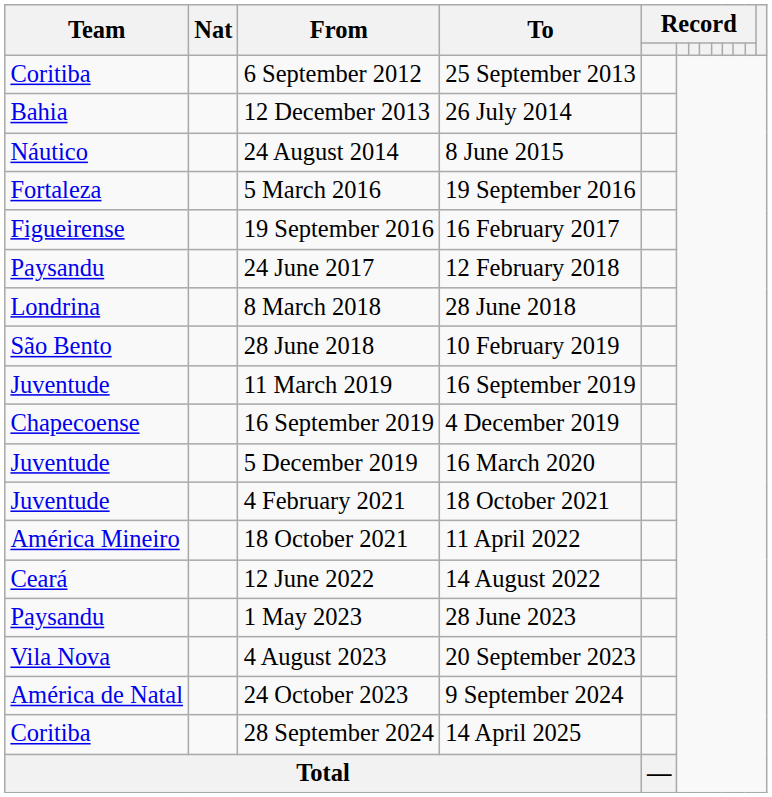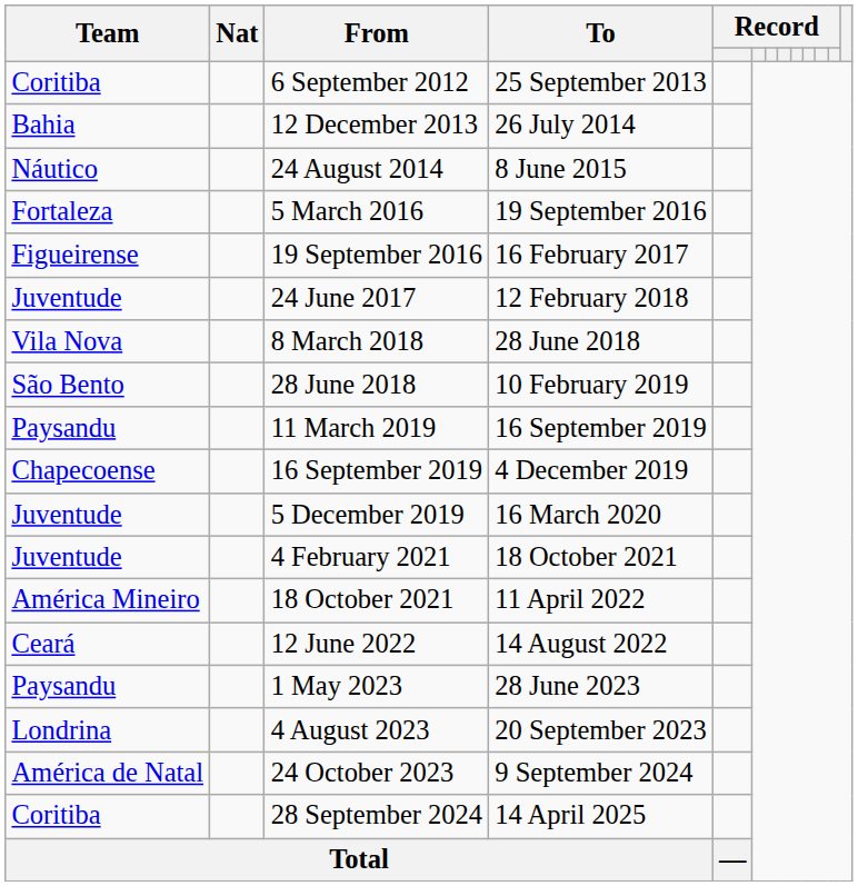24 June 2017 | Team: Paysandu -> Juventude
8 March 2018 | Team: Londrina -> Vila Nova
11 March 2019 | Team: Juventude -> Paysandu
4 August 2023 | Team: Vila Nova -> Londrina
